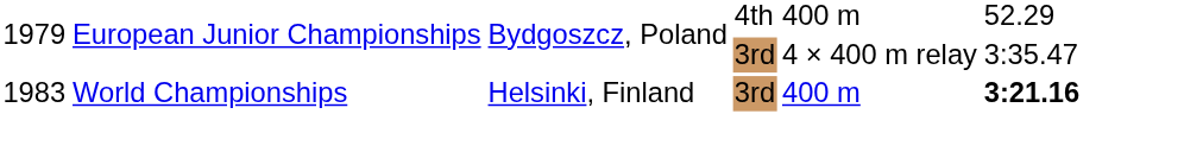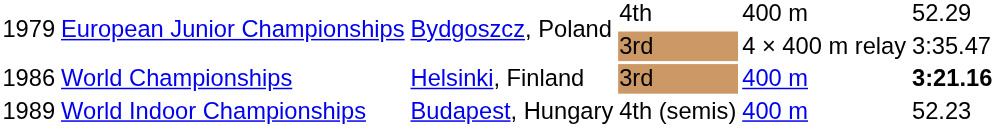World Championships | column 1: 1983 -> 1986
+ row: 1989 | World Indoor Championships | Budapest, Hungary | 4th (semis) | 400 m | 52.23
